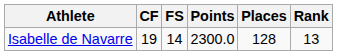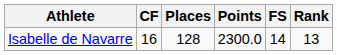columns swapped: FS <-> Places
Isabelle de Navarre | CF: 19 -> 16
